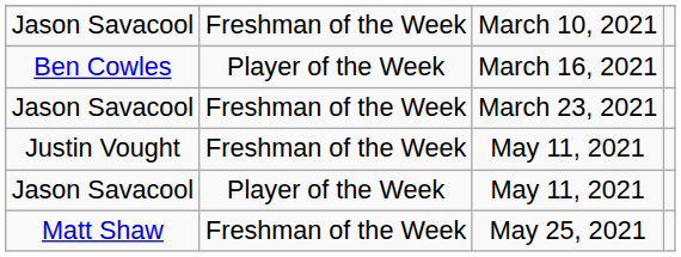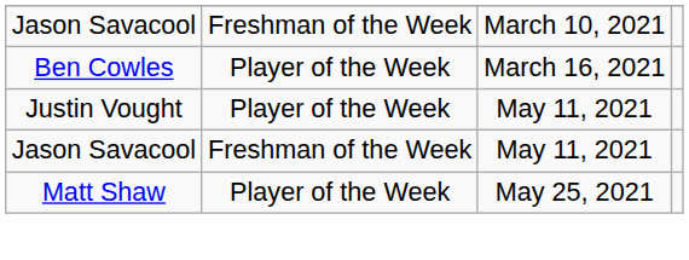- row: Jason Savacool | Freshman of the Week | March 23, 2021
Justin Vought / May 11, 2021 | column 2: Freshman of the Week -> Player of the Week
Jason Savacool / May 11, 2021 | column 2: Player of the Week -> Freshman of the Week
May 25, 2021 | column 2: Freshman of the Week -> Player of the Week
